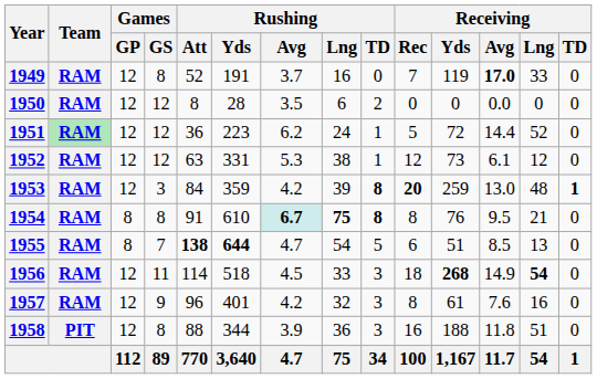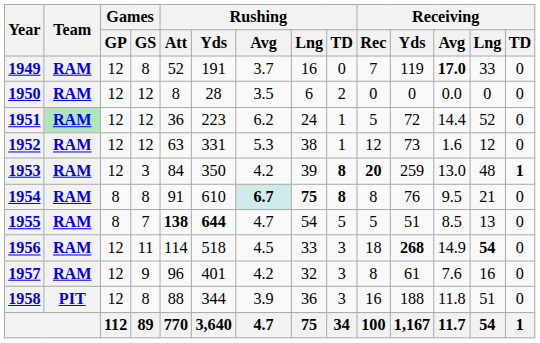1952 | Receiving / Avg: 6.1 -> 1.6
1953 | Rushing / Yds: 359 -> 350
1955 | Receiving / Rec: 6 -> 5
